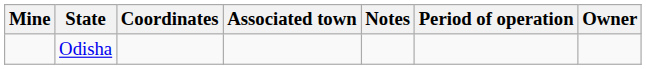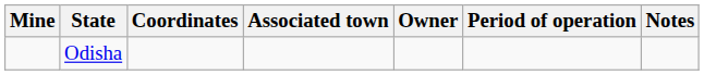columns swapped: Owner <-> Notes
